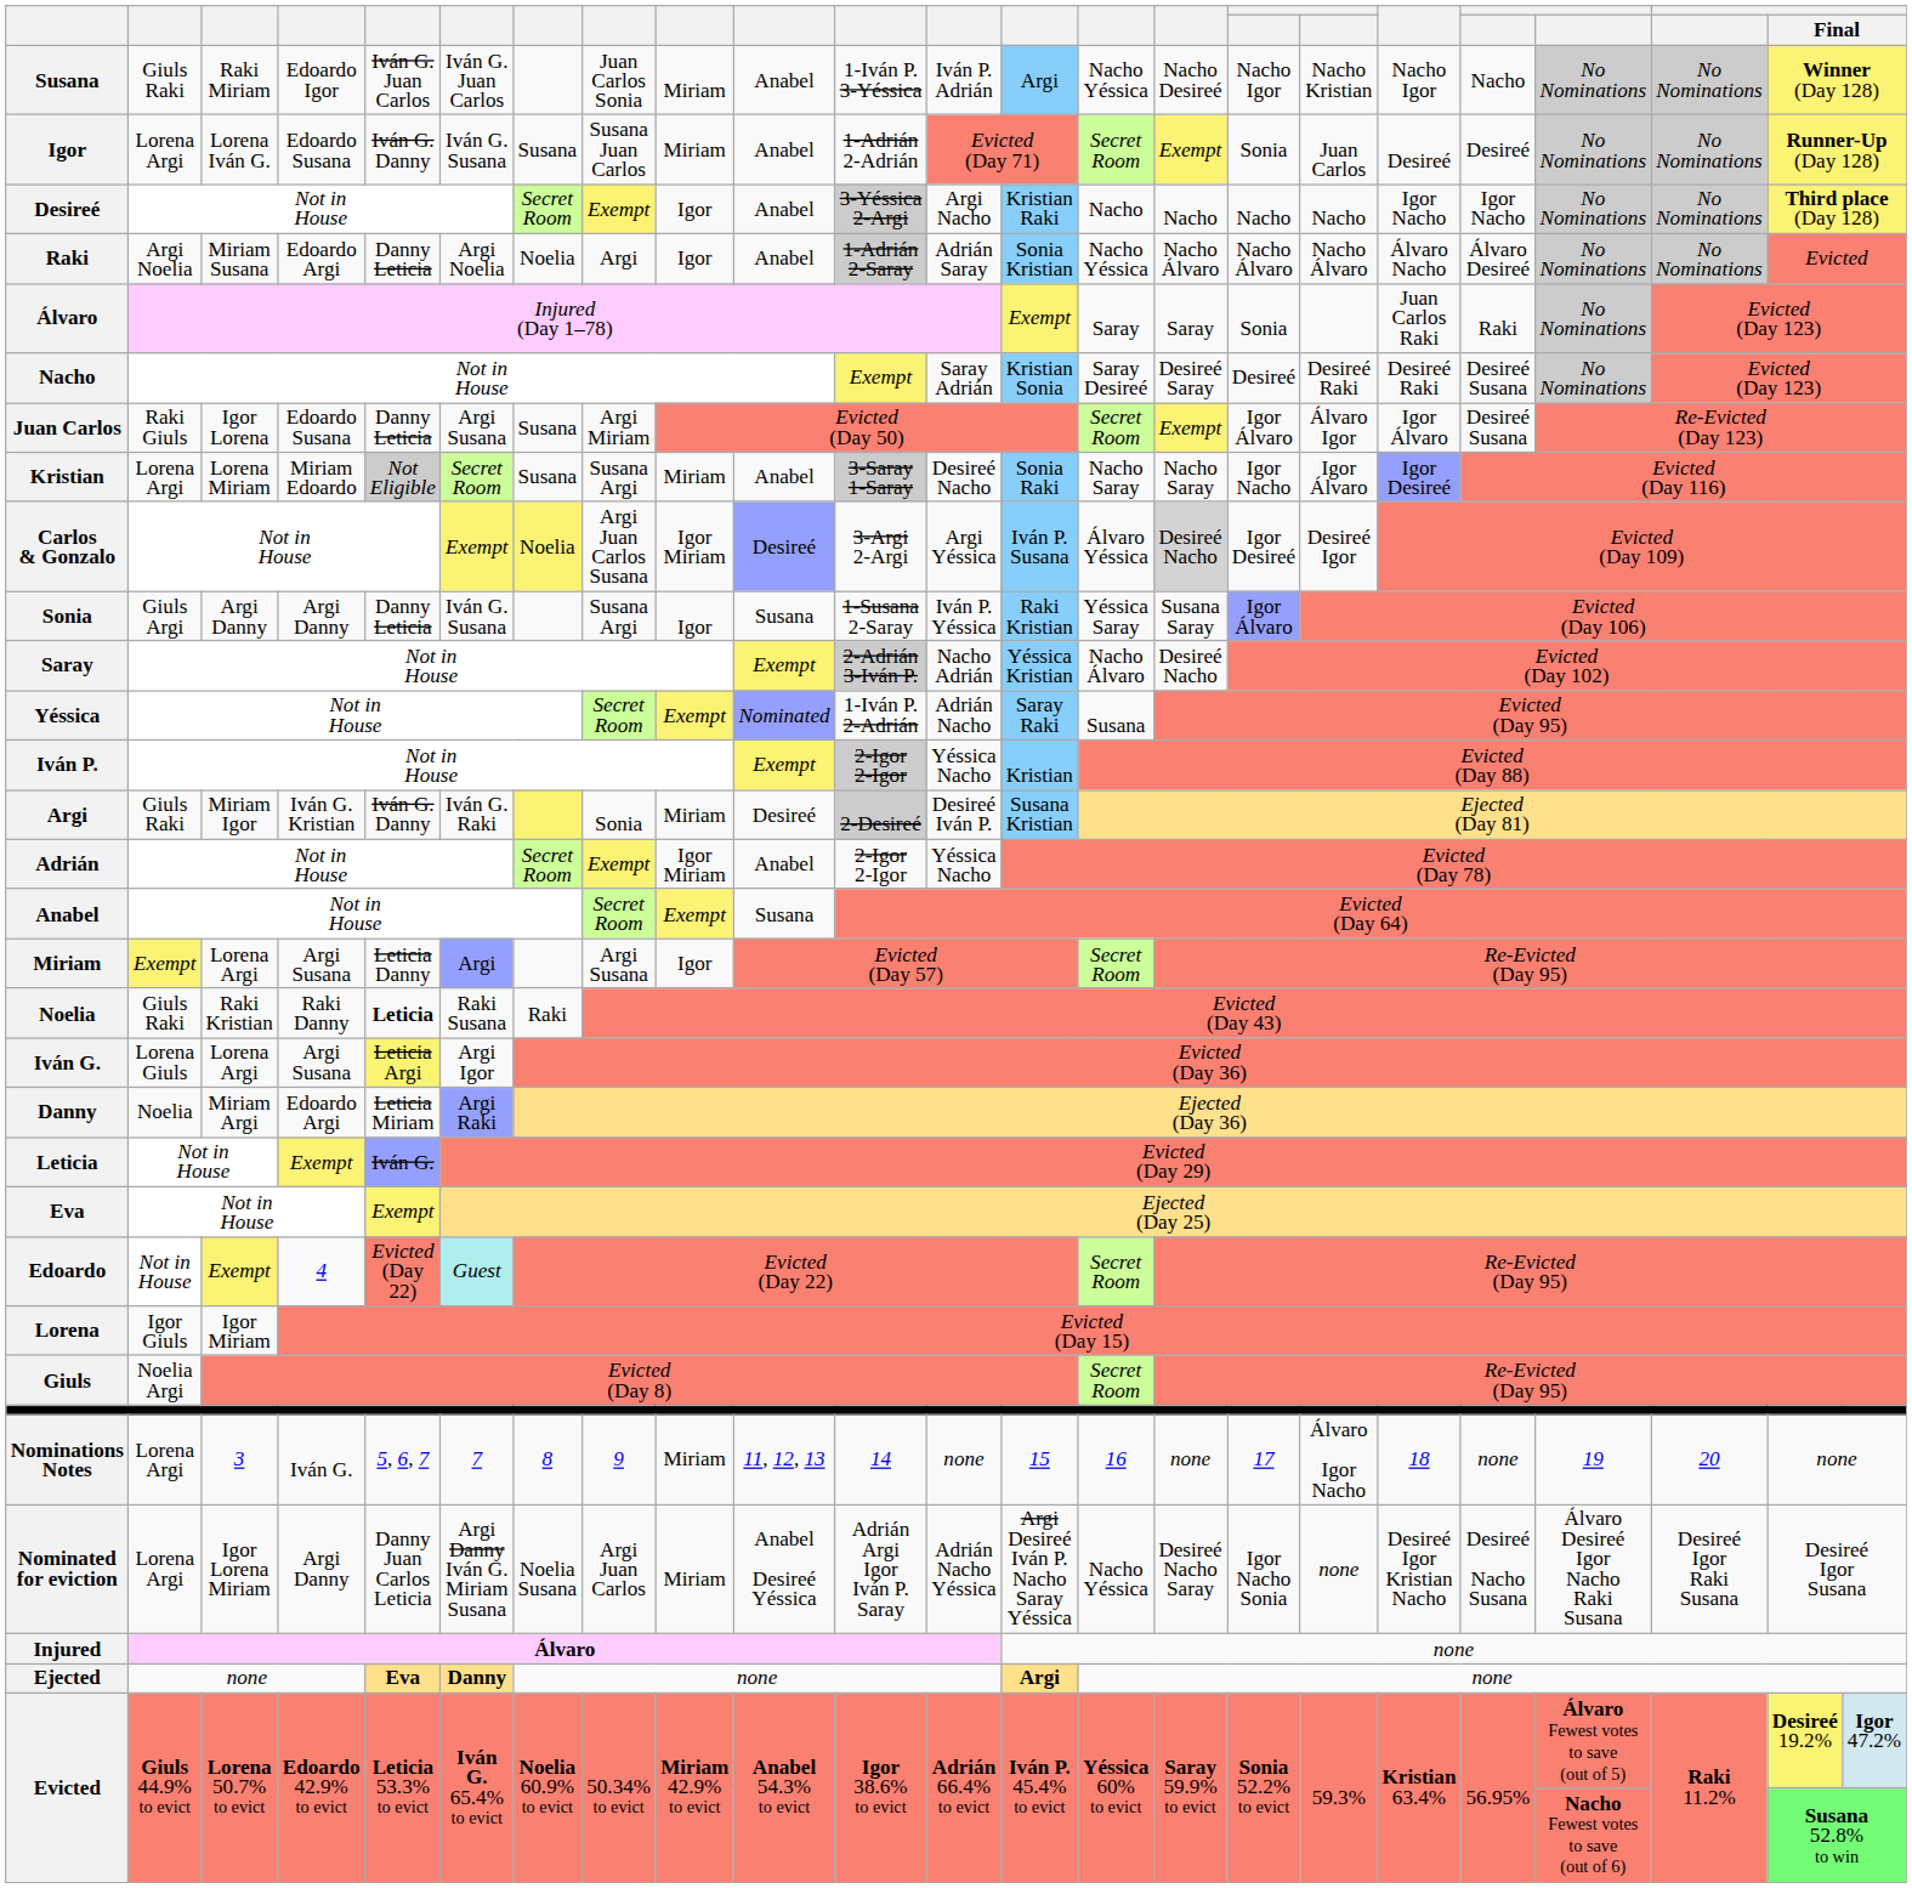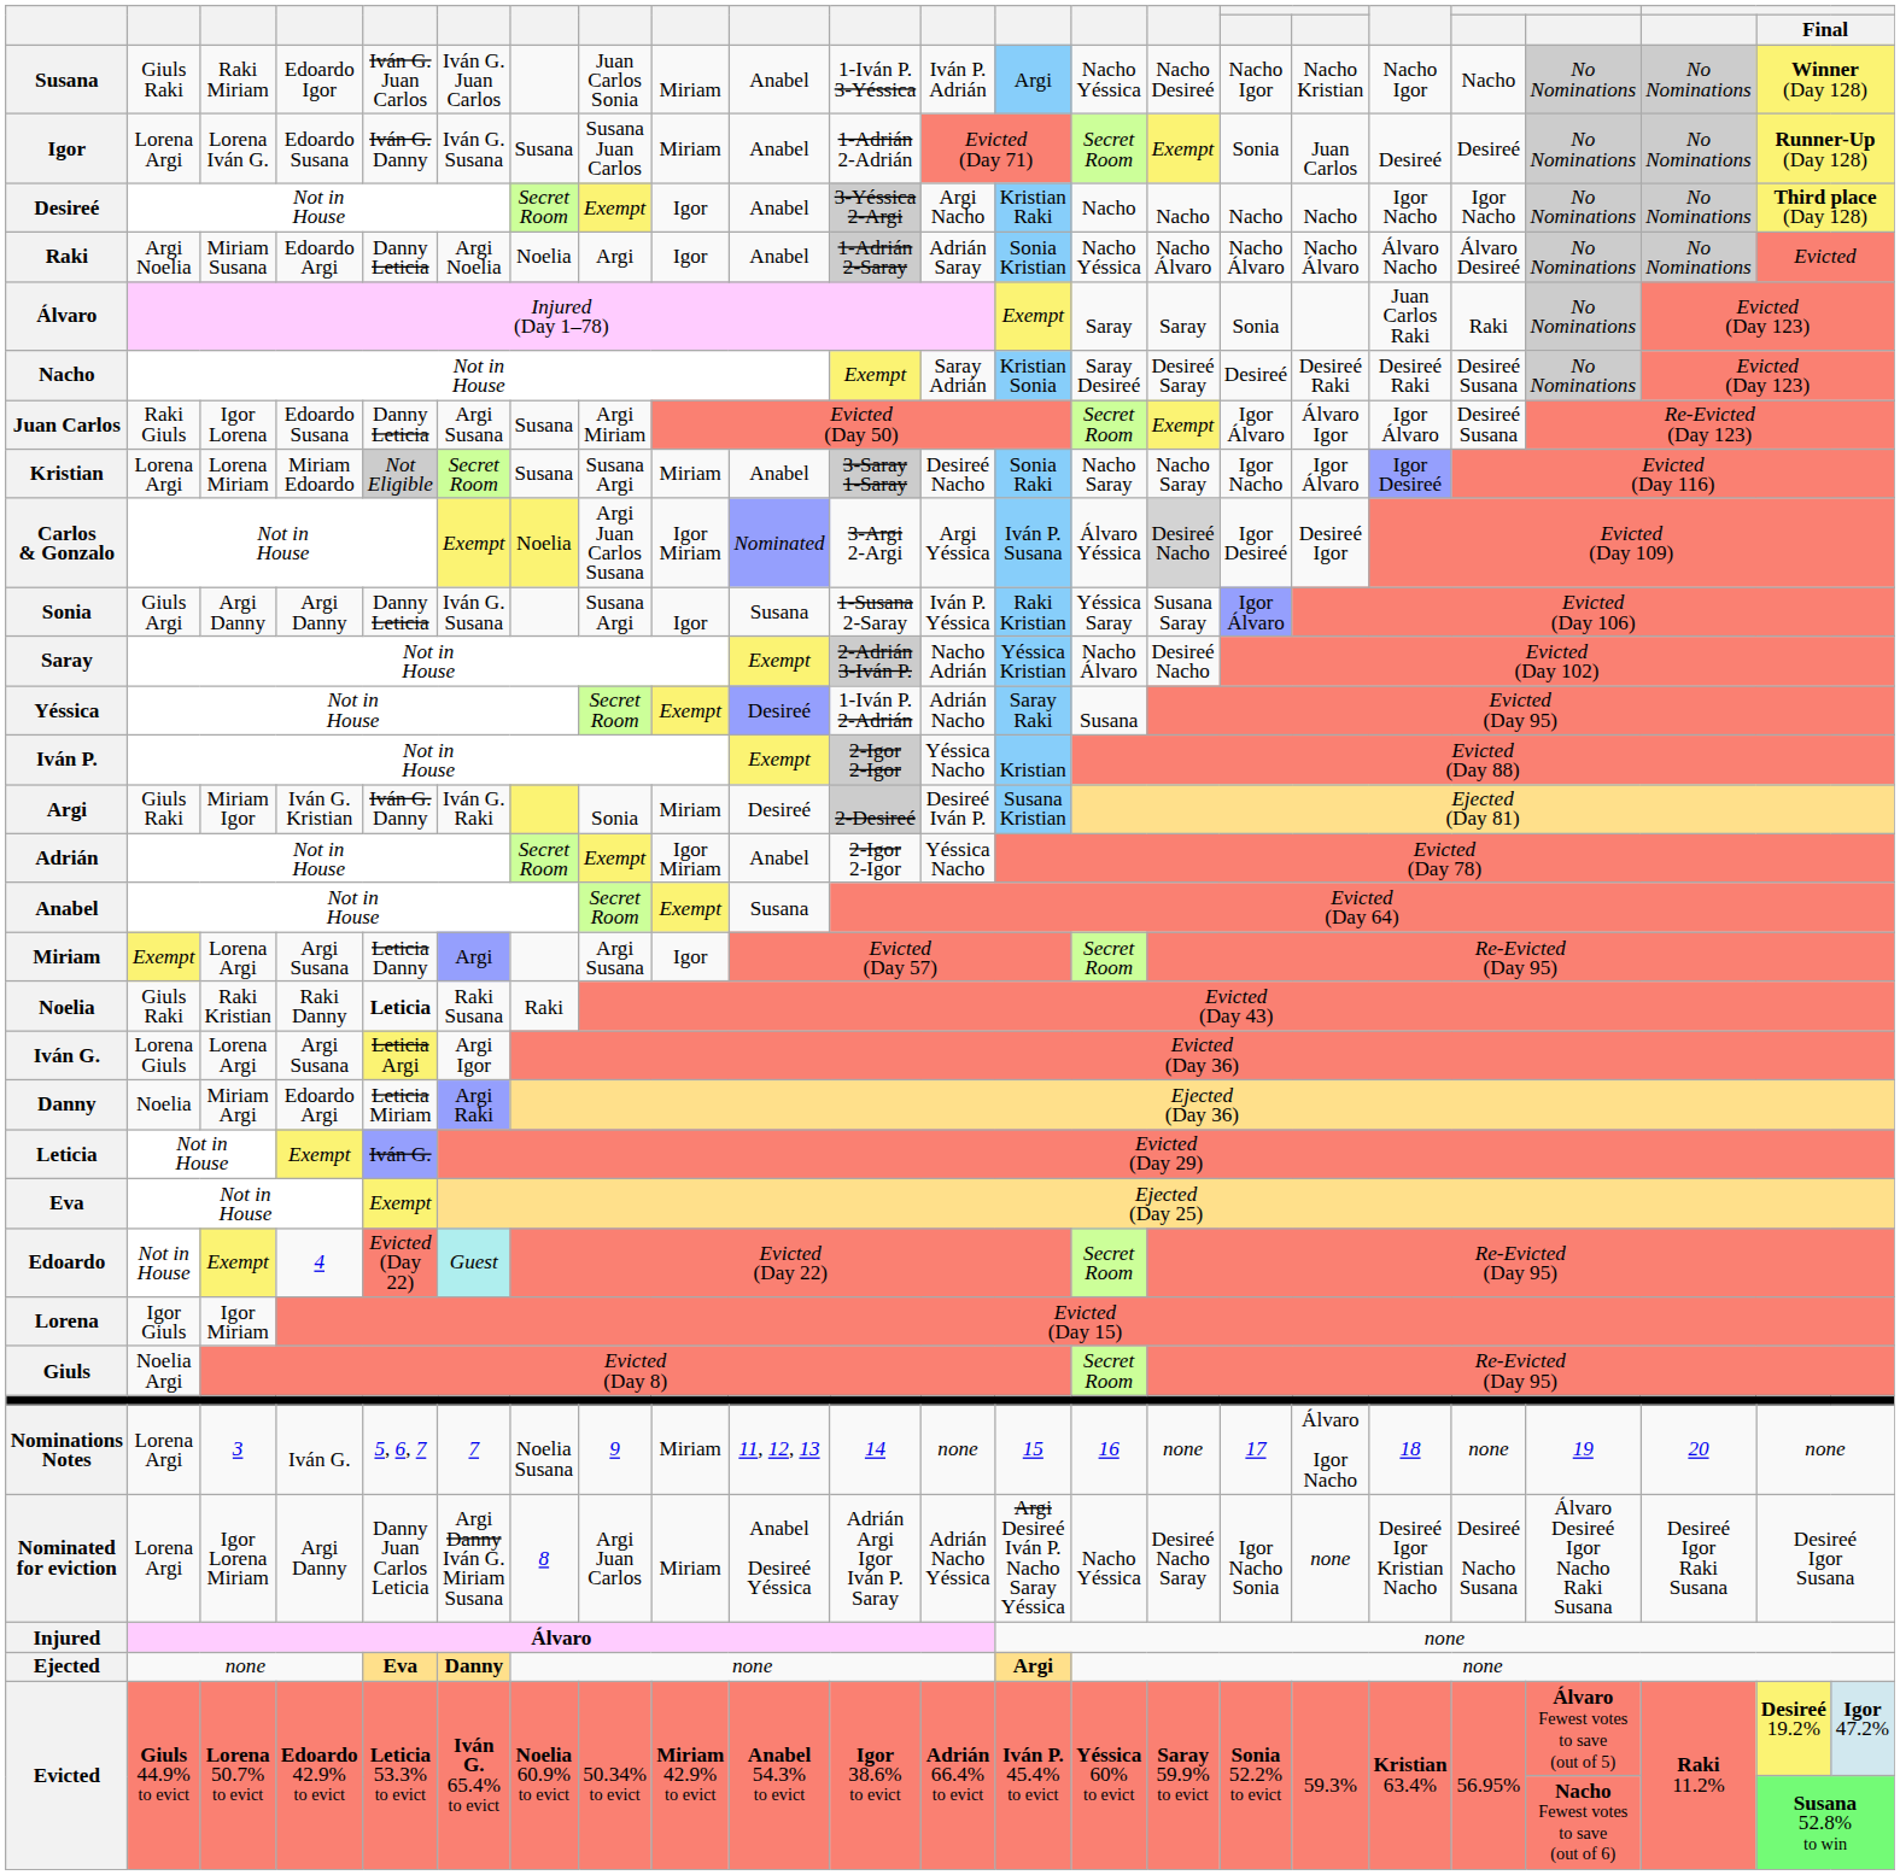Carlos & Gonzalo | column 10: Desireé -> Nominated
Yéssica | column 10: Nominated -> Desireé
Nominations Notes | column 7: 8 -> Noelia Susana
Nominated for eviction | column 7: Noelia Susana -> 8
